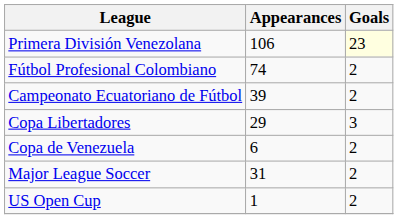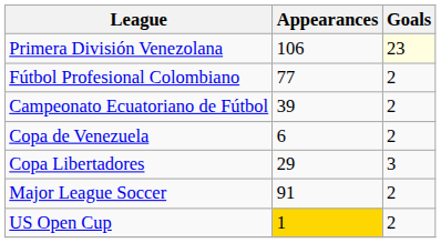Fútbol Profesional Colombiano | Appearances: 74 -> 77
rows swapped: Copa Libertadores <-> Copa de Venezuela
Major League Soccer | Appearances: 31 -> 91
US Open Cup | Appearances: no background -> gold background
